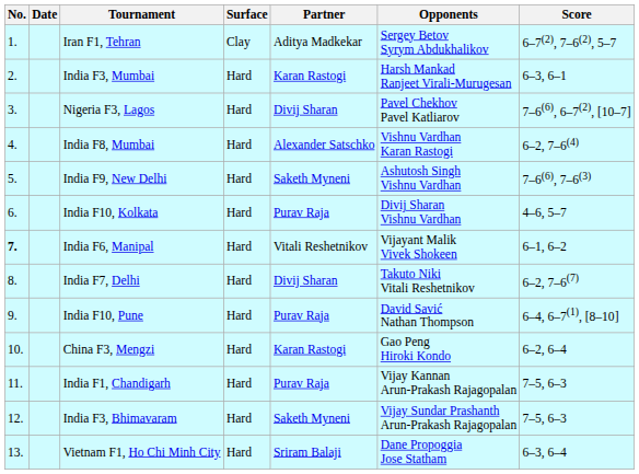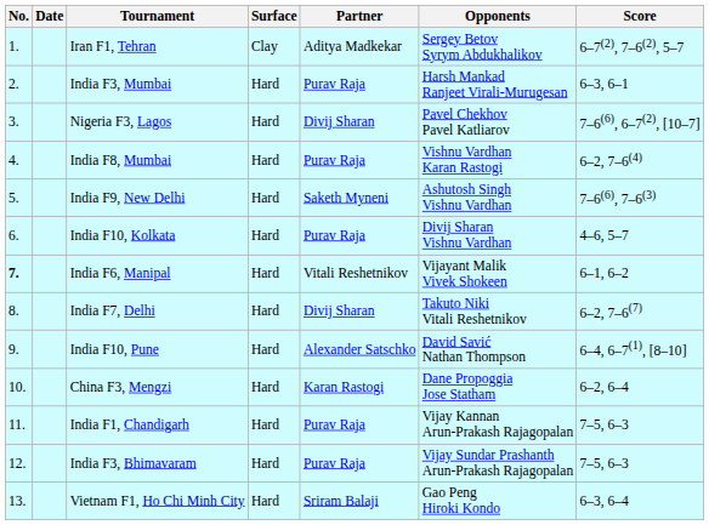India F3, Mumbai | Partner: Karan Rastogi -> Purav Raja
India F8, Mumbai | Partner: Alexander Satschko -> Purav Raja
India F10, Pune | Partner: Purav Raja -> Alexander Satschko
China F3, Mengzi | Opponents: Gao Peng Hiroki Kondo -> Dane Propoggia Jose Statham
India F3, Bhimavaram | Partner: Saketh Myneni -> Purav Raja
Vietnam F1, Ho Chi Minh City | Opponents: Dane Propoggia Jose Statham -> Gao Peng Hiroki Kondo
